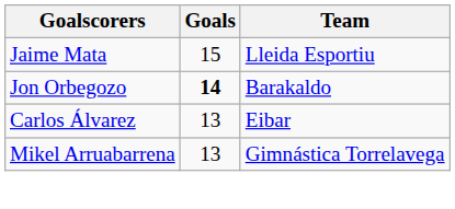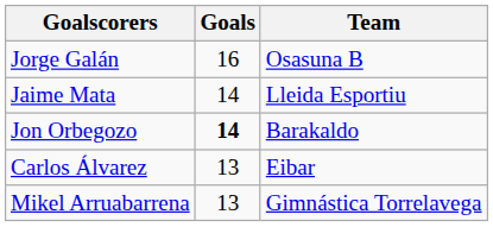+ row: Jorge Galán | 16 | Osasuna B
Jaime Mata | Goals: 15 -> 14
